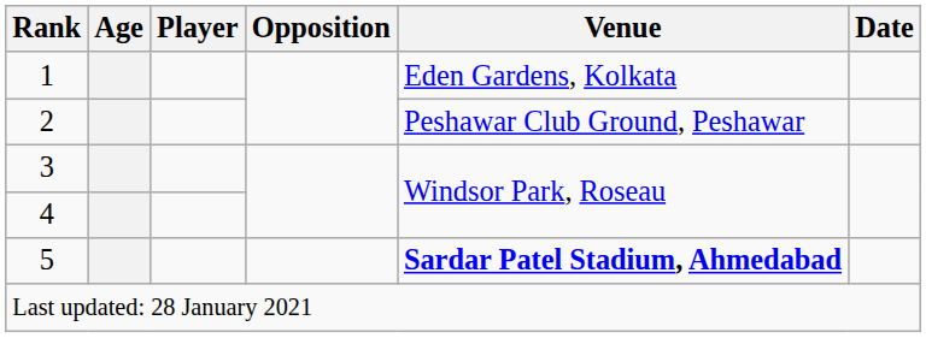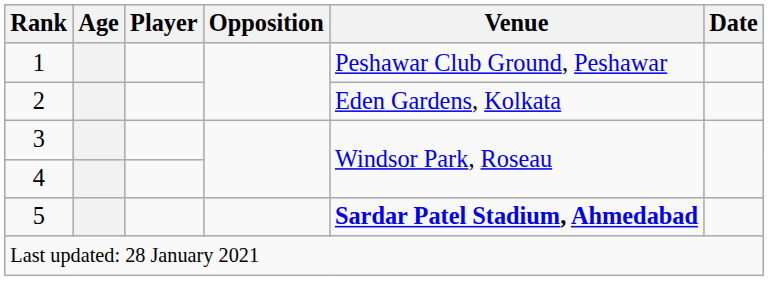1 | Venue: Eden Gardens, Kolkata -> Peshawar Club Ground, Peshawar
2 | Venue: Peshawar Club Ground, Peshawar -> Eden Gardens, Kolkata
